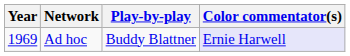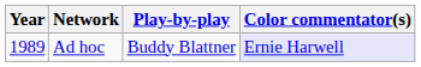Ad hoc | Year: 1969 -> 1989
